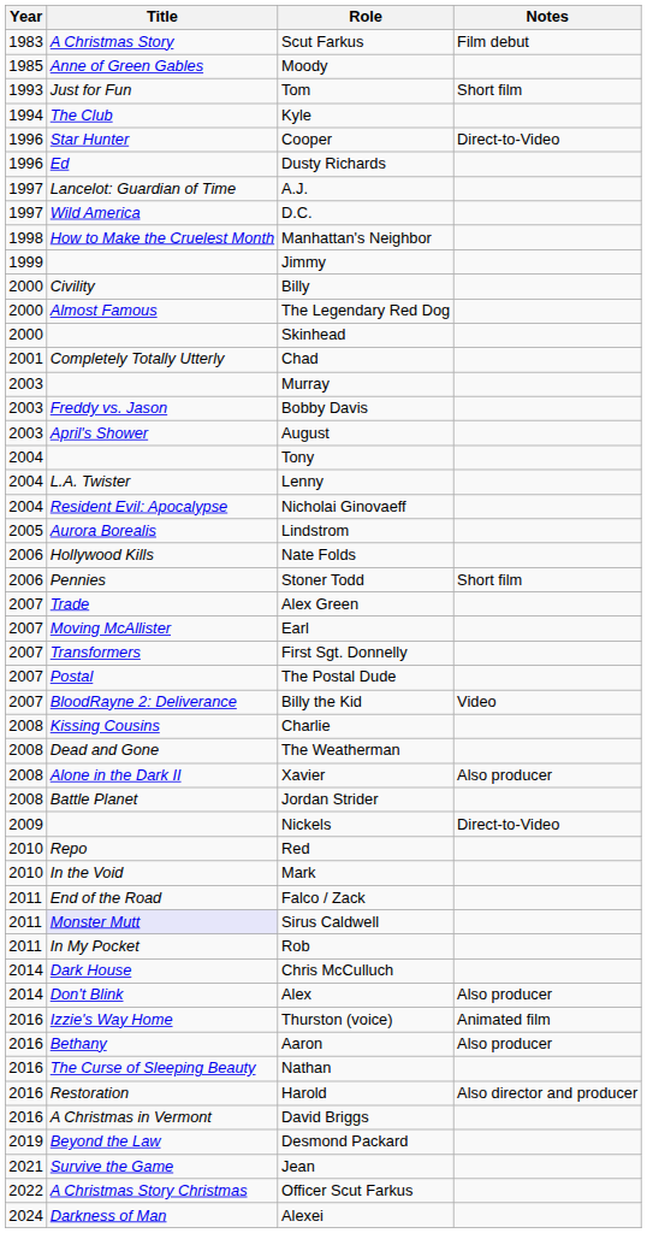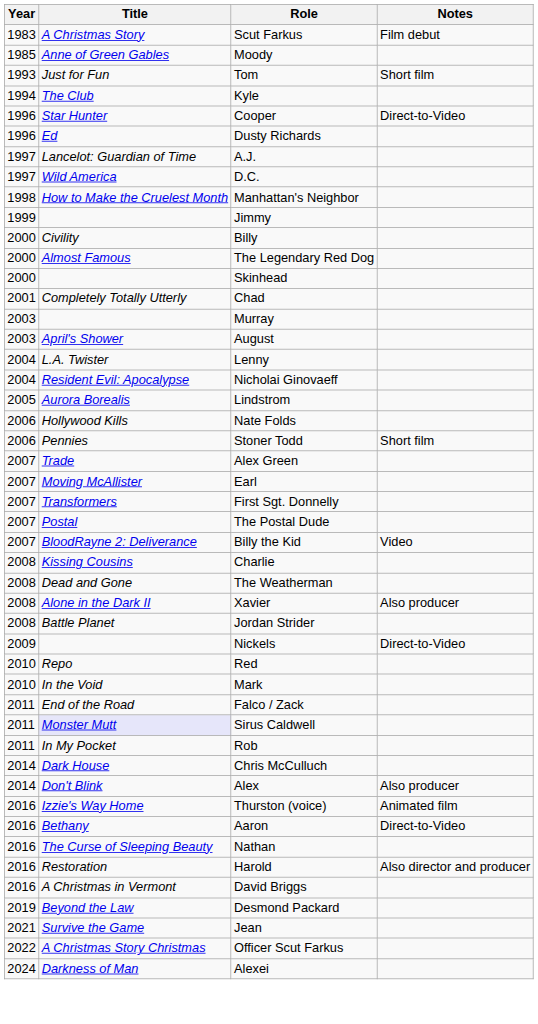- row: 2003 | Freddy vs. Jason | Bobby Davis
- row: 2004 | Tony
Aaron | Notes: Also producer -> Direct-to-Video
